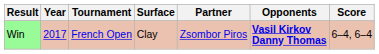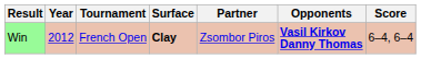Win | Year: 2017 -> 2012
Win | Surface: normal -> bold
